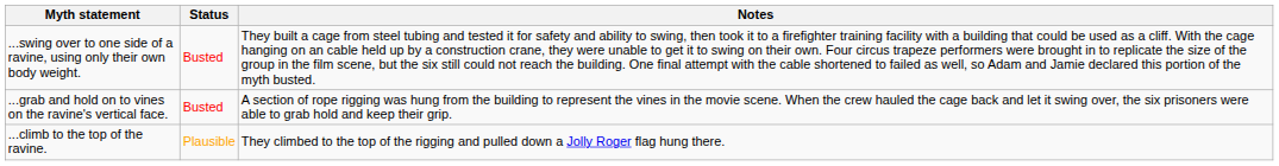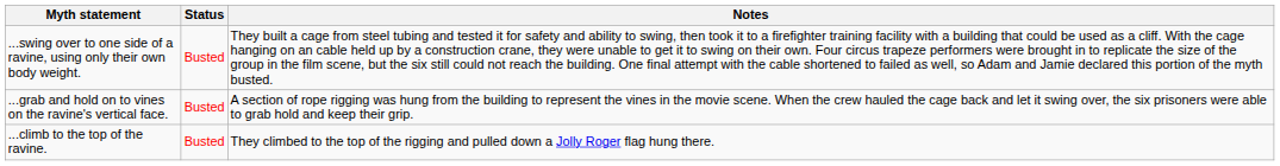...climb to the top of the ravine. | Status: Plausible -> Busted
